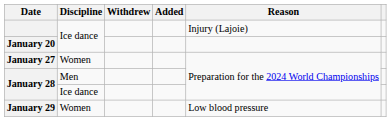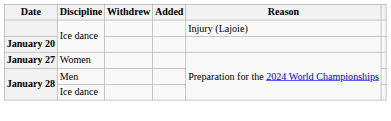- row: January 29 | Women | Low blood pressure
